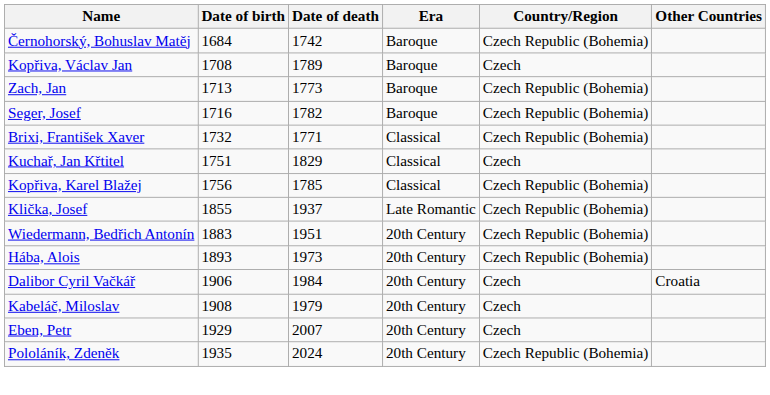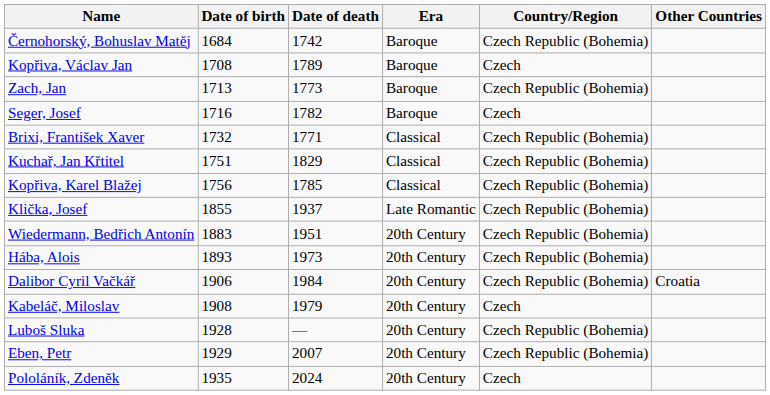Seger, Josef | Country/Region: Czech Republic (Bohemia) -> Czech
Kuchař, Jan Křtitel | Country/Region: Czech -> Czech Republic (Bohemia)
Dalibor Cyril Vačkář | Country/Region: Czech -> Czech Republic (Bohemia)
+ row: Luboš Sluka | 1928 | — | 20th Century | Czech Republic (Bohemia)
Eben, Petr | Country/Region: Czech -> Czech Republic (Bohemia)
Pololáník, Zdeněk | Country/Region: Czech Republic (Bohemia) -> Czech
